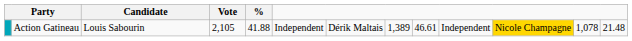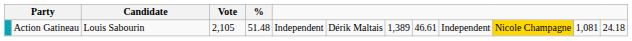Action Gatineau | %: 41.88 -> 51.48
Action Gatineau | column 12: 1,078 -> 1,081
Action Gatineau | column 13: 21.48 -> 24.18
